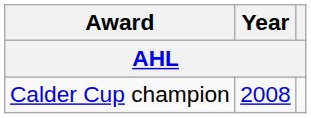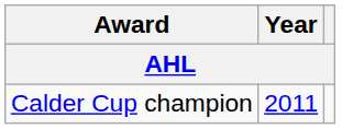Calder Cup champion | Year: 2008 -> 2011
